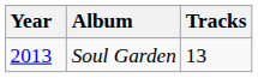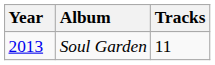Soul Garden | Tracks: 13 -> 11
